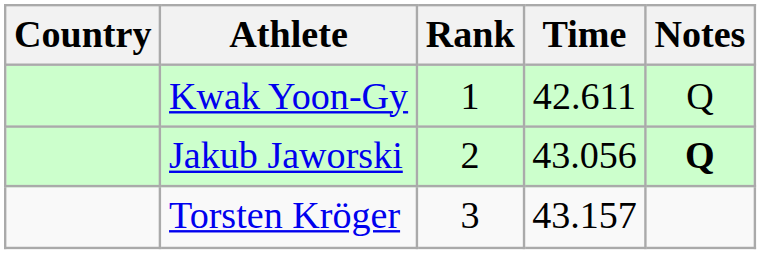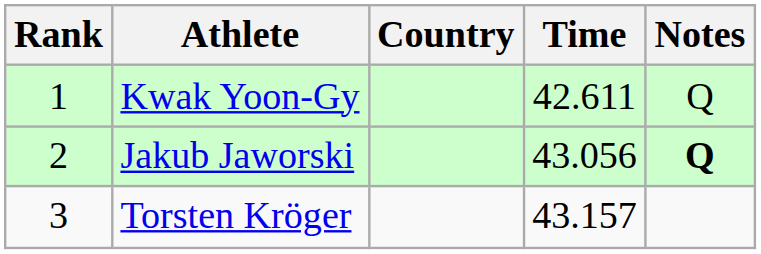columns swapped: Rank <-> Country
